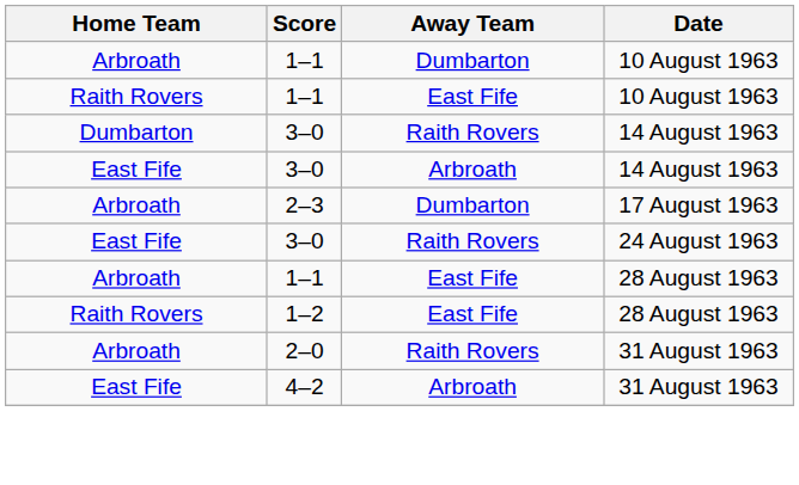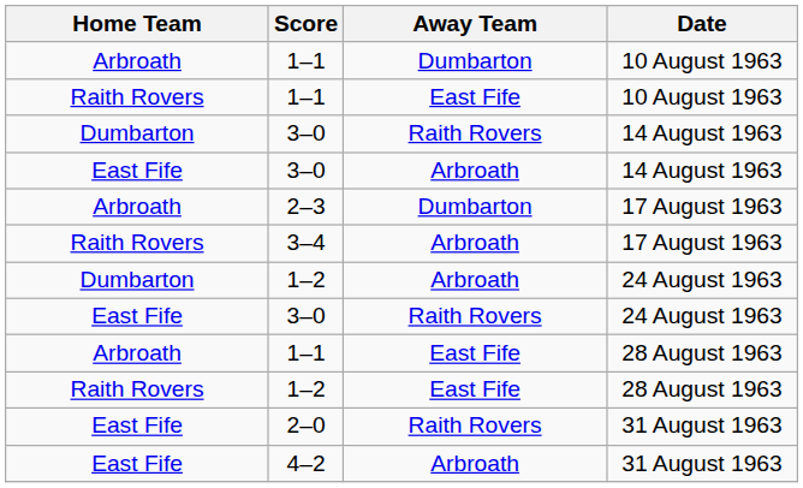+ row: Raith Rovers | 3–4 | Arbroath | 17 August 1963
+ row: Dumbarton | 1–2 | Arbroath | 24 August 1963
2–0 | Home Team: Arbroath -> East Fife
